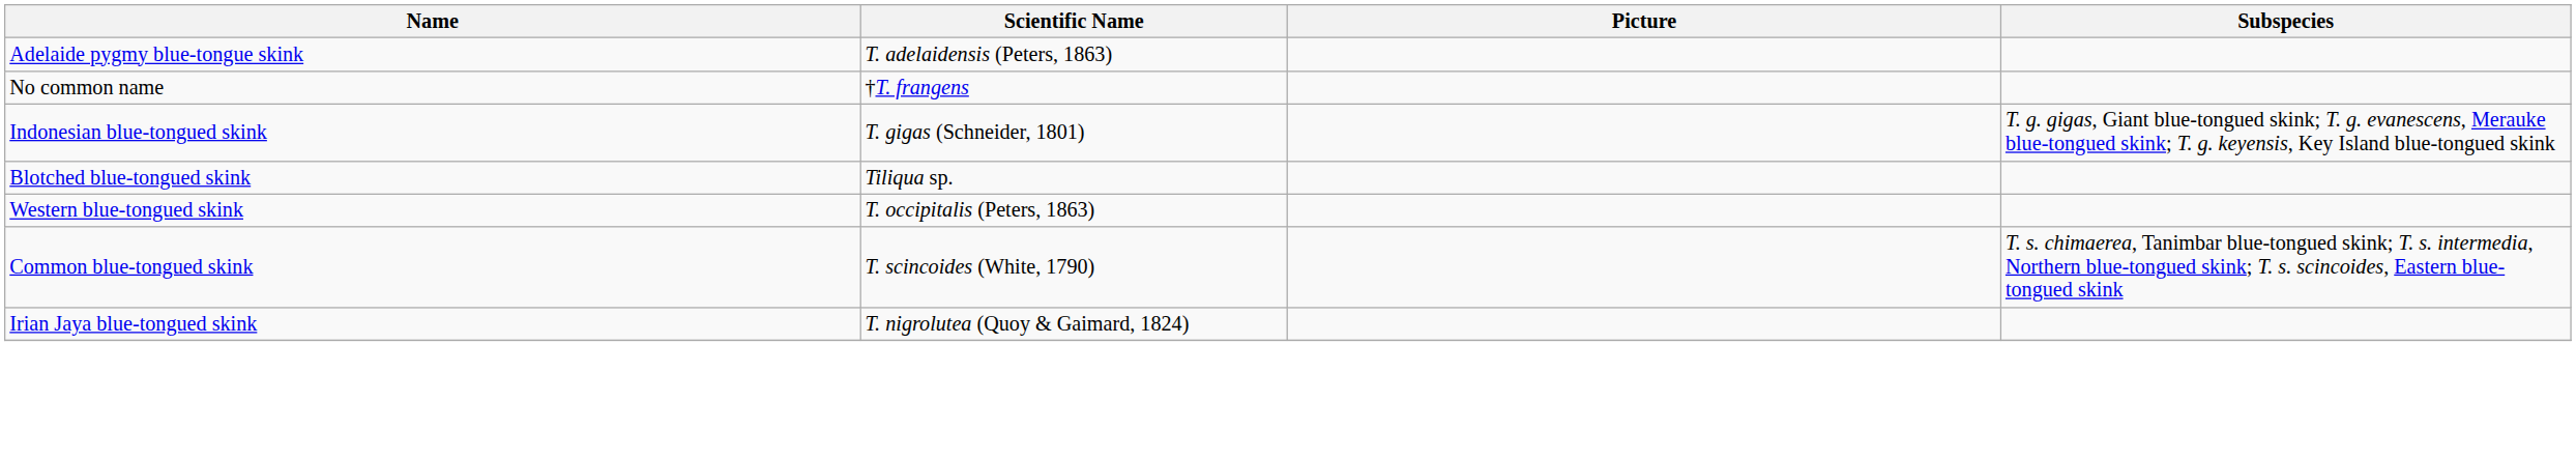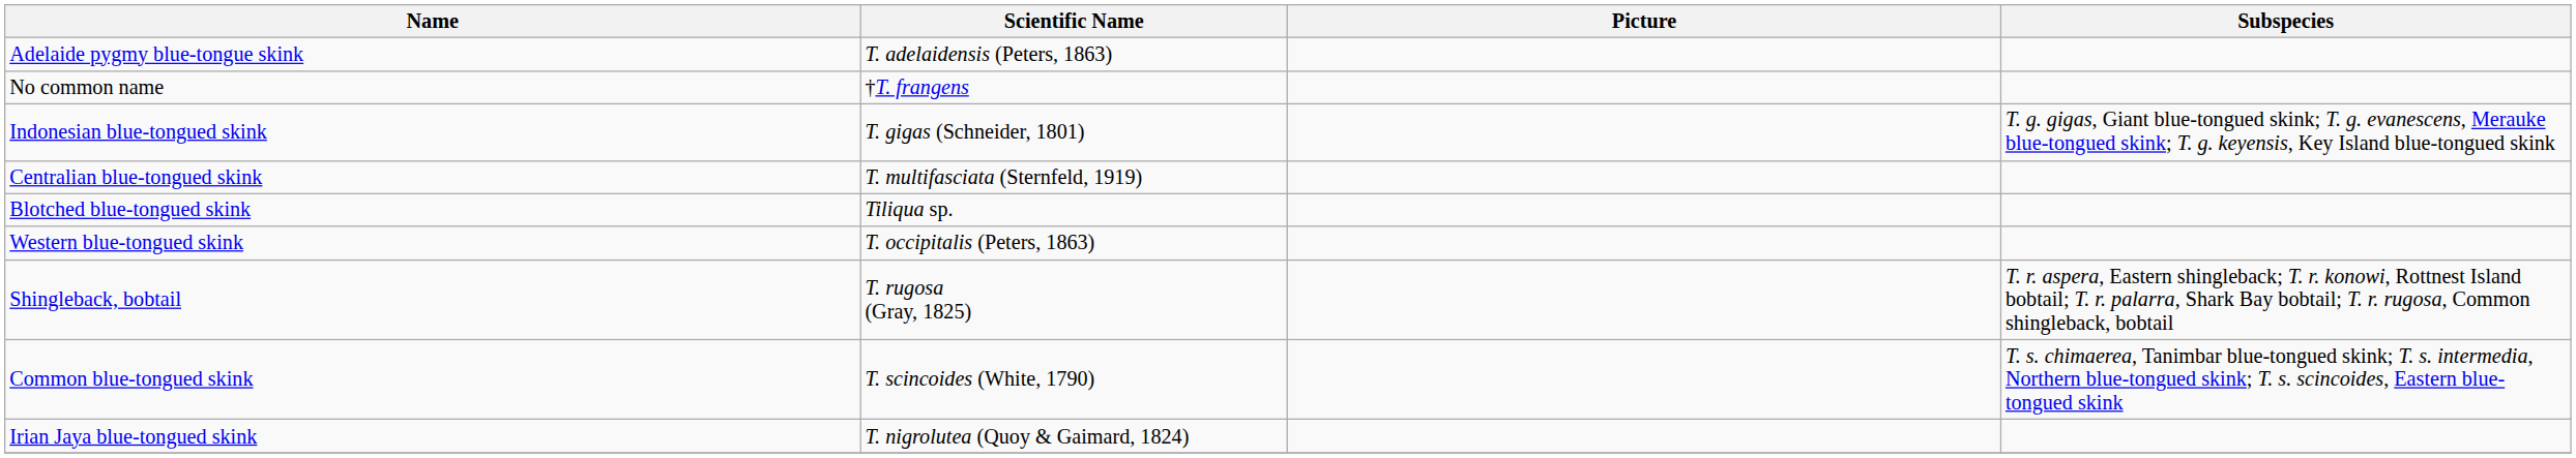+ row: Centralian blue-tongued skink | T. multifasciata (Sternfeld, 1919)
+ row: Shingleback, bobtail | T. rugosa (Gray, 1825) | T. r. aspera, Eastern shingleback; T. r. konowi, Rottnest Island bobtail; T. r. palarra, Shark Bay bobtail; T. r. rugosa, Common shingleback, bobtail
